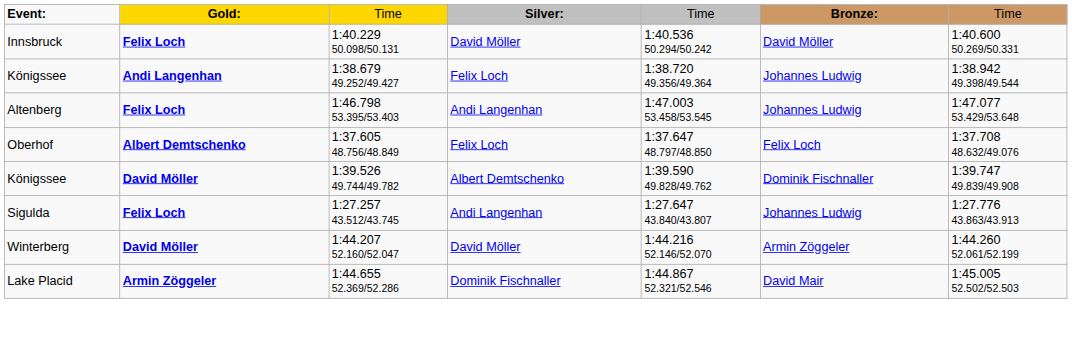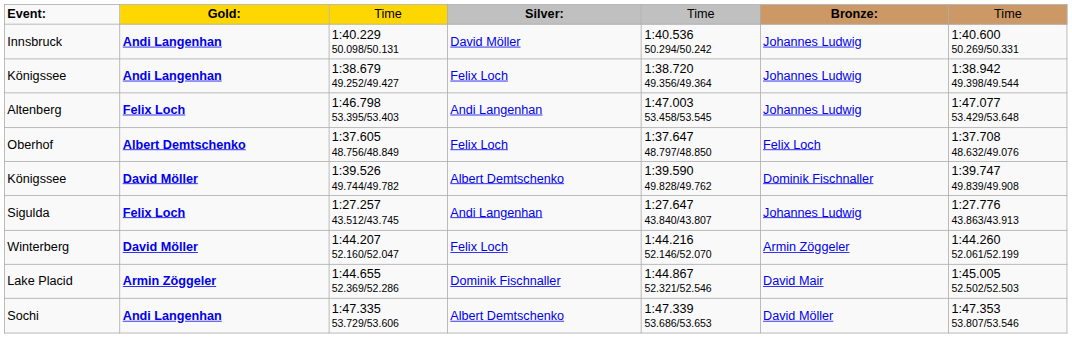1:40.229 50.098/50.131 | column 2: Felix Loch -> Andi Langenhan
1:40.229 50.098/50.131 | column 6: David Möller -> Johannes Ludwig
1:44.207 52.160/52.047 | column 4: David Möller -> Felix Loch
+ row: Sochi | Andi Langenhan | 1:47.335 53.729/53.606 | Albert Demtschenko | 1:47.339 53.686/53.653 | David Möller | 1:47.353 53.807/53.546
